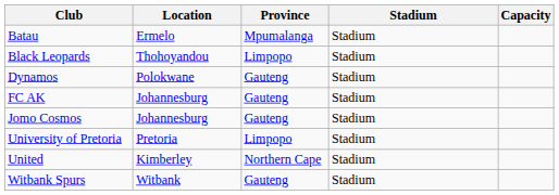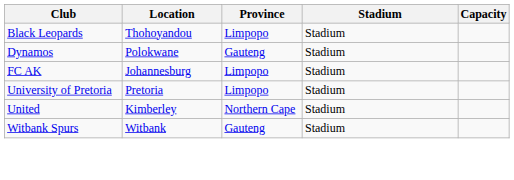- row: Batau | Ermelo | Mpumalanga | Stadium
FC AK | Province: Gauteng -> Limpopo
- row: Jomo Cosmos | Johannesburg | Gauteng | Stadium
